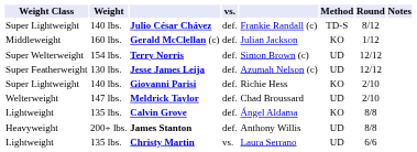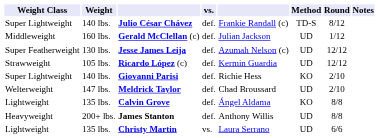Gerald McClellan (c) | Method: KO -> UD
- row: Super Welterweight | 154 lbs. | Terry Norris | def. | Simon Brown (c) | UD | 12/12
+ row: Strawweight | 105 lbs. | Ricardo López (c) | def. | Kermin Guardia | UD | 12/12
